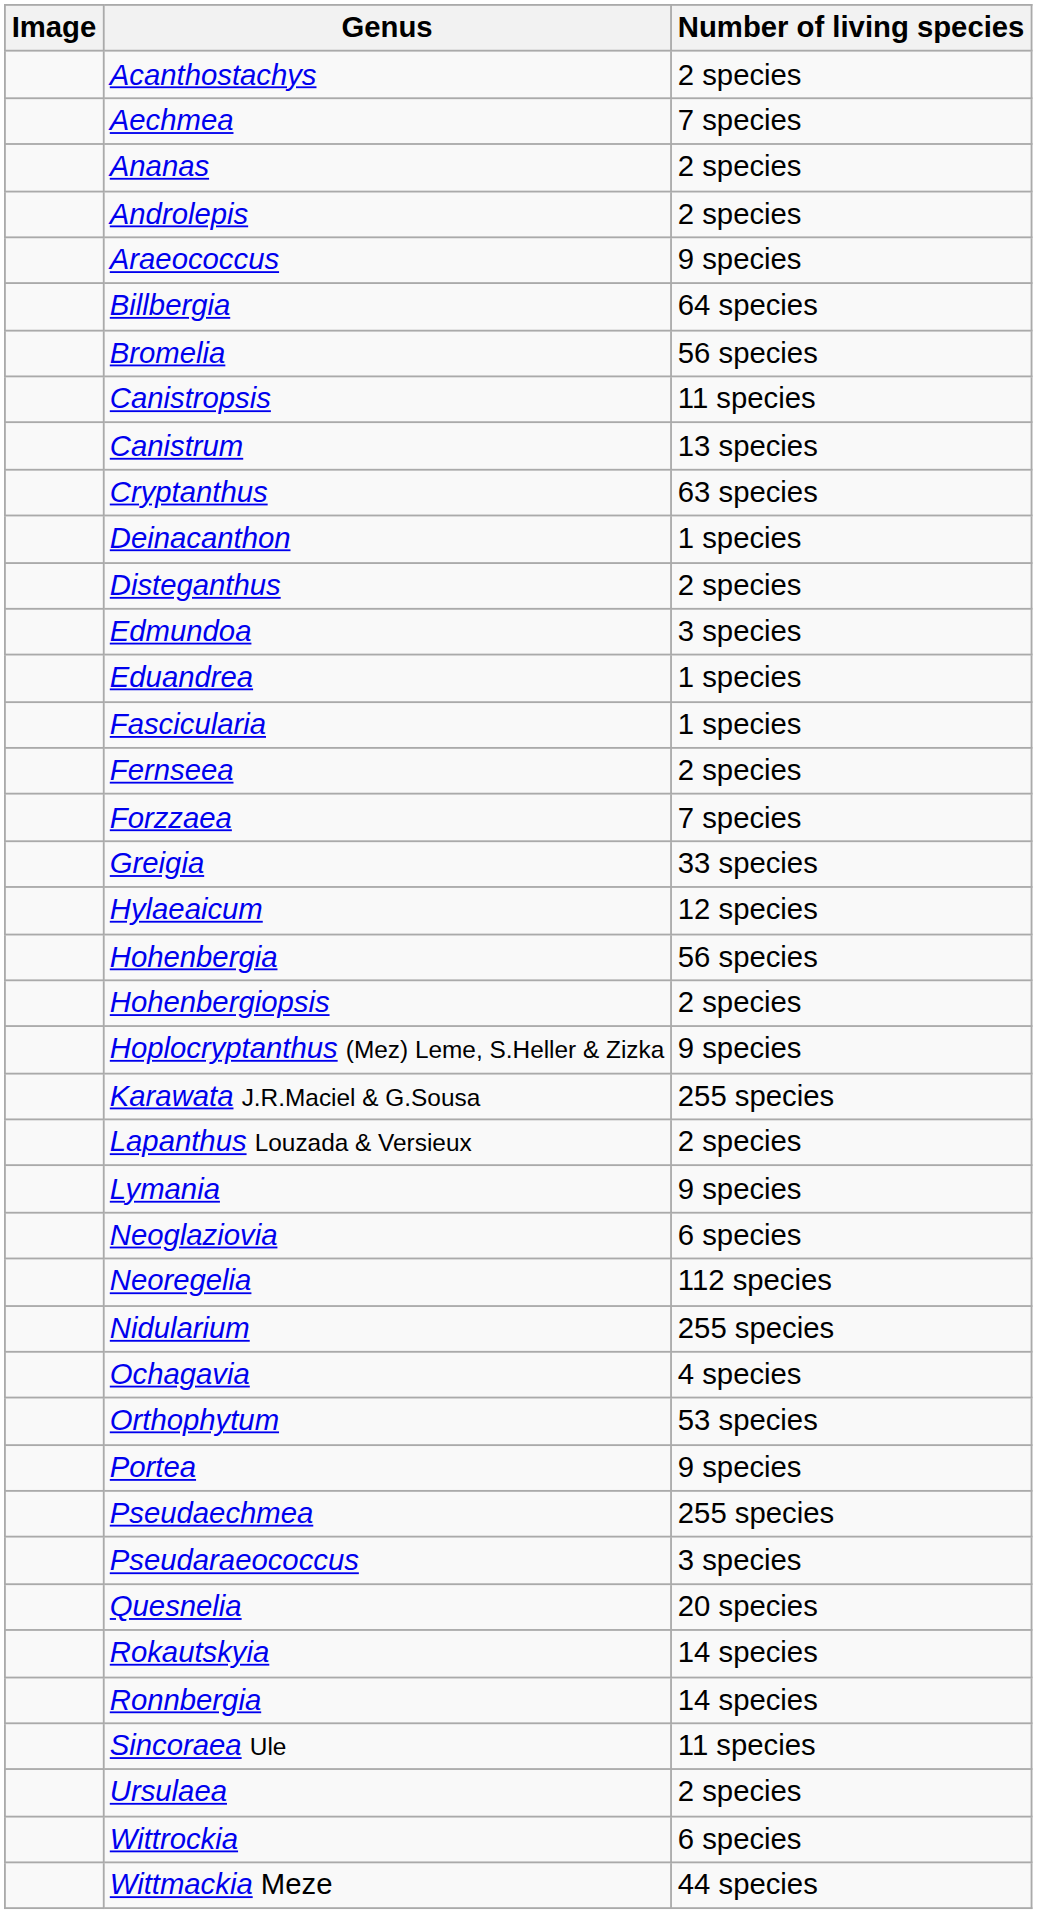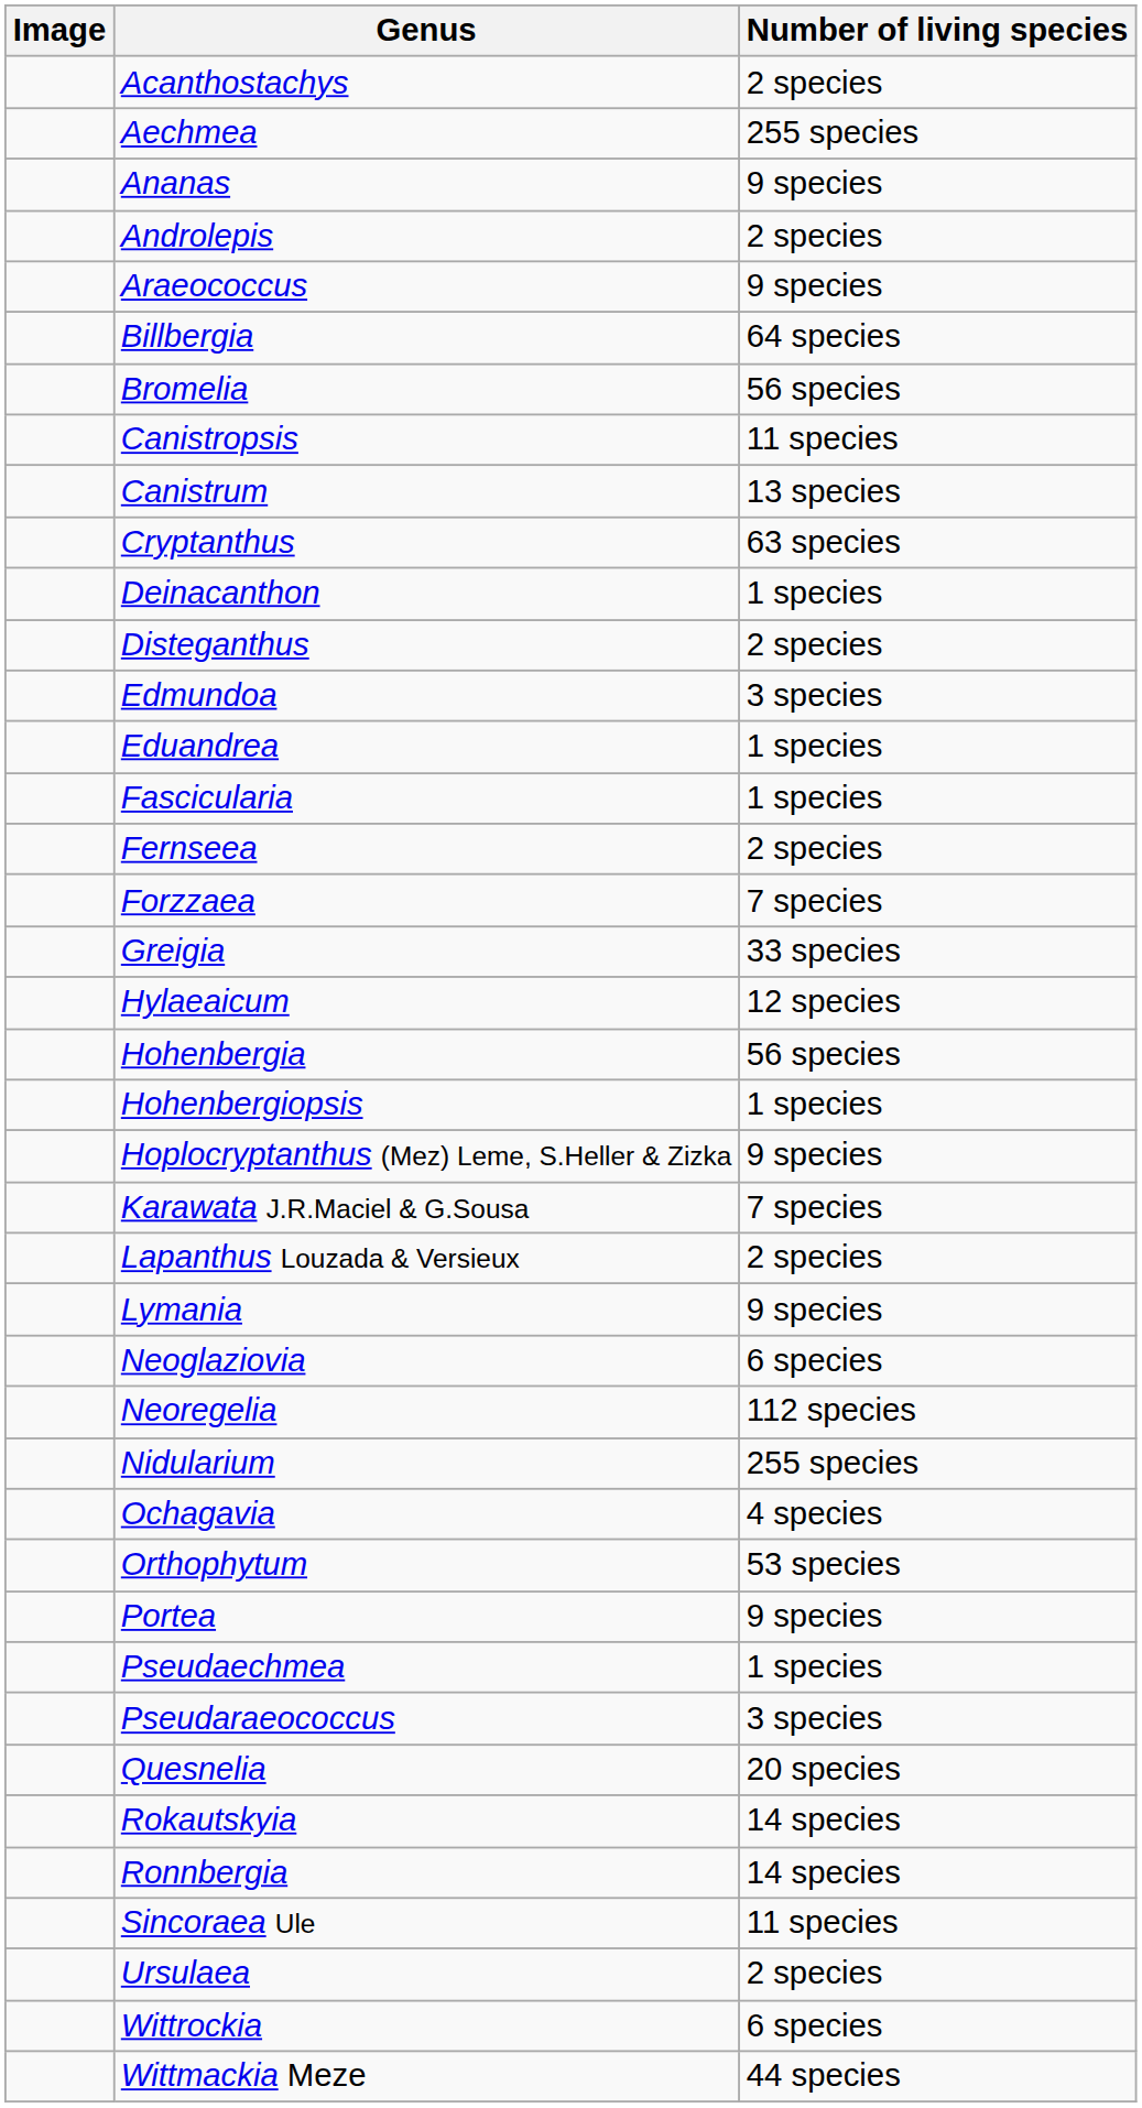Aechmea | Number of living species: 7 species -> 255 species
Ananas | Number of living species: 2 species -> 9 species
Hohenbergiopsis | Number of living species: 2 species -> 1 species
Karawata J.R.Maciel & G.Sousa | Number of living species: 255 species -> 7 species
Pseudaechmea | Number of living species: 255 species -> 1 species
